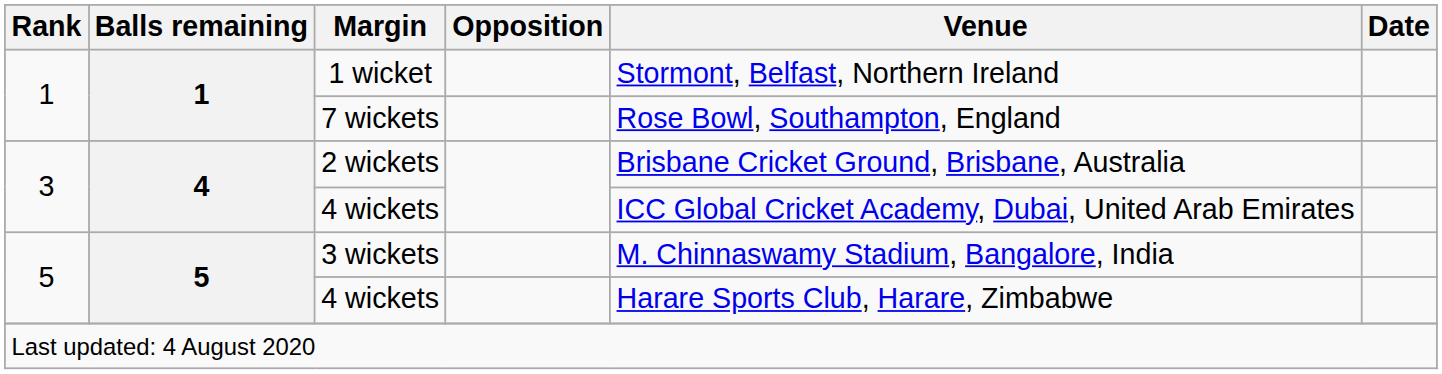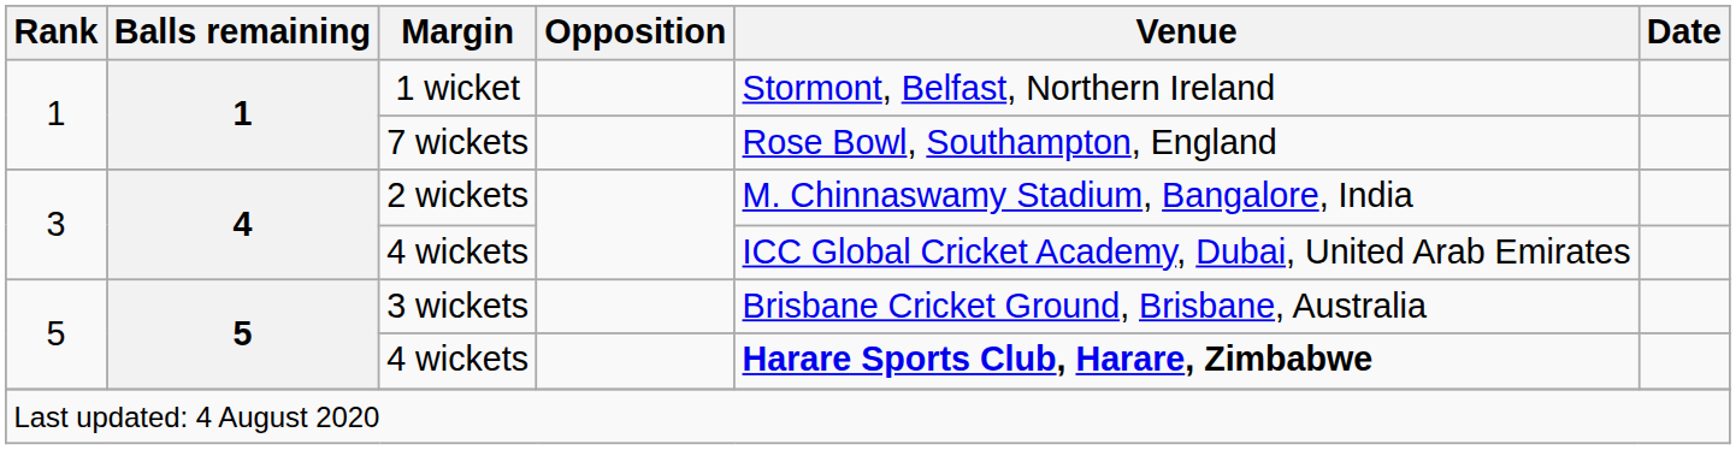2 wickets | Venue: Brisbane Cricket Ground, Brisbane, Australia -> M. Chinnaswamy Stadium, Bangalore, India
3 wickets | Venue: M. Chinnaswamy Stadium, Bangalore, India -> Brisbane Cricket Ground, Brisbane, Australia
5 / 4 wickets | Venue: normal -> bold
